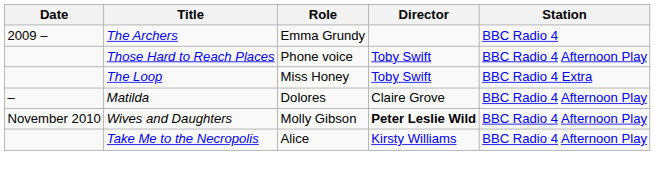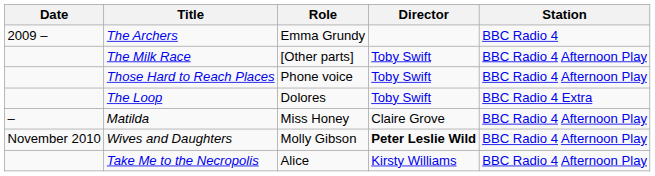+ row: The Milk Race | [Other parts] | Toby Swift | BBC Radio 4 Afternoon Play
The Loop | Role: Miss Honey -> Dolores
Matilda | Role: Dolores -> Miss Honey
